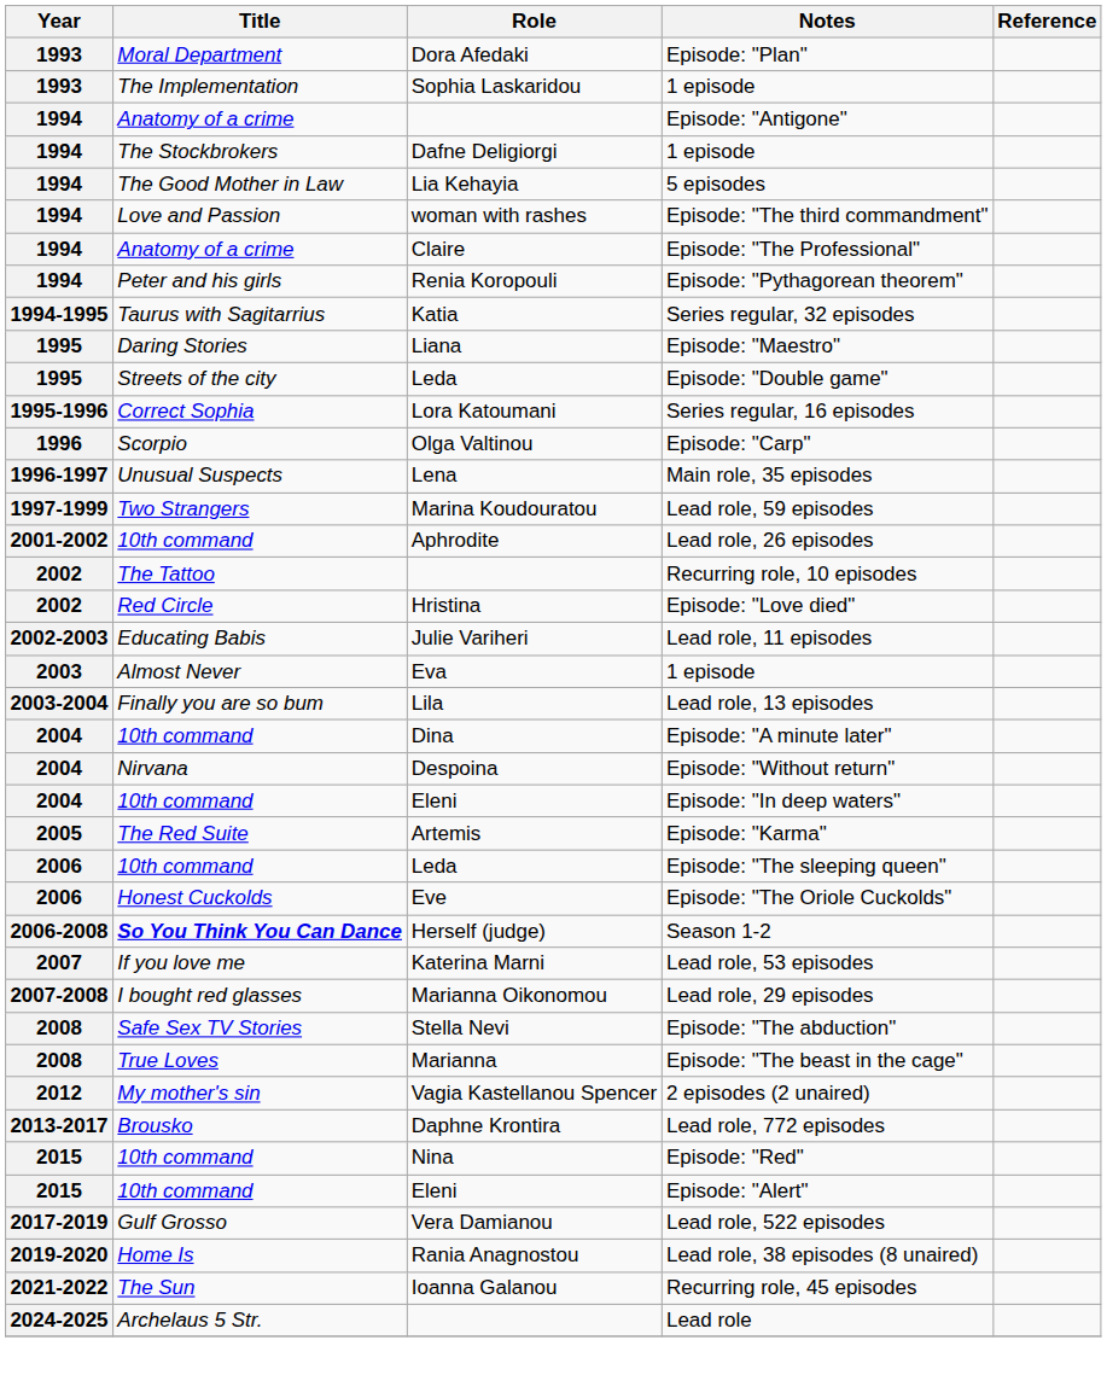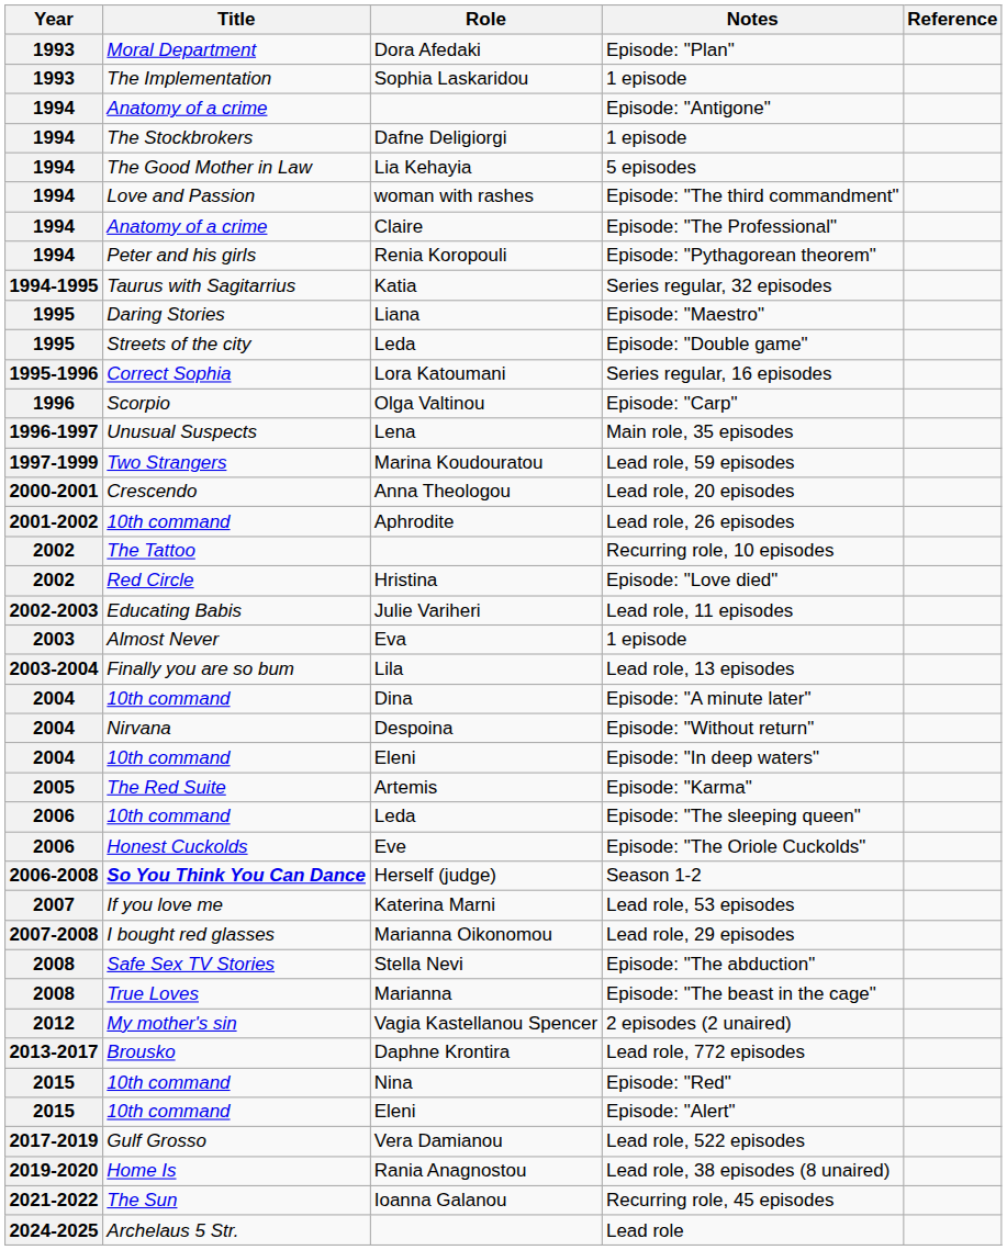+ row: 2000-2001 | Crescendo | Anna Theologou | Lead role, 20 episodes
